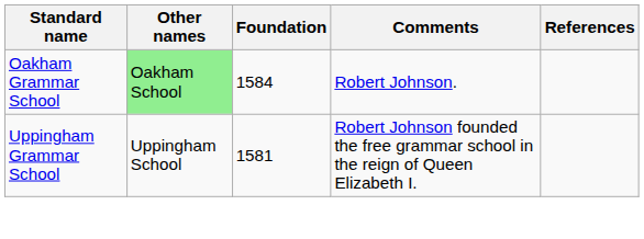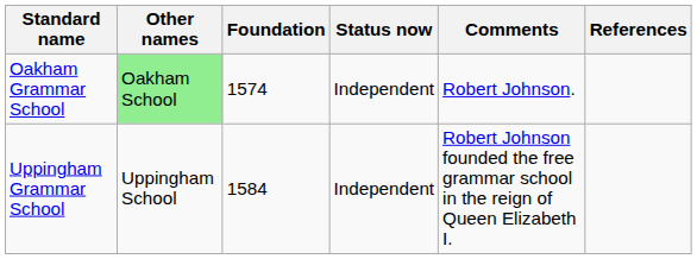+ column: Status now | Independent | Independent
Oakham Grammar School | Foundation: 1584 -> 1574
Uppingham Grammar School | Foundation: 1581 -> 1584
